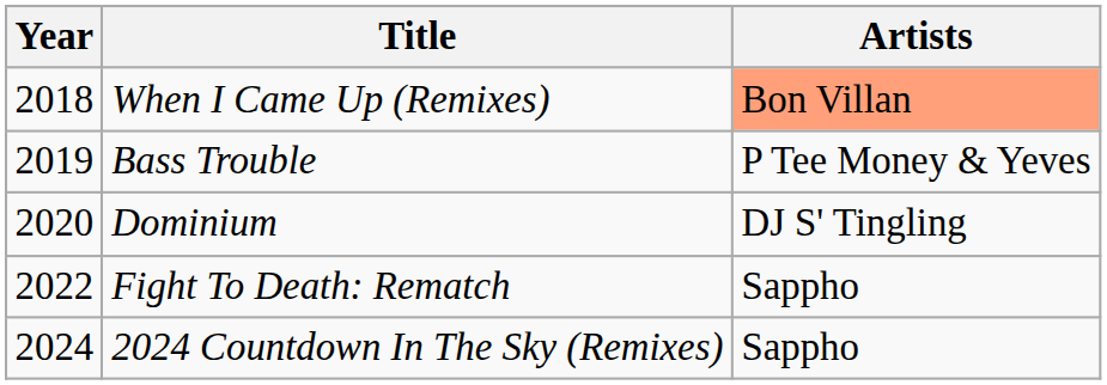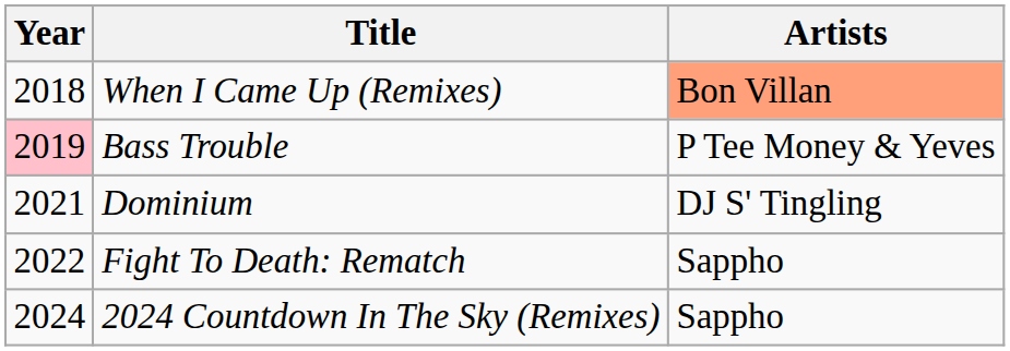Bass Trouble | Year: no background -> pink background
Dominium | Year: 2020 -> 2021
